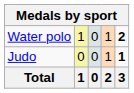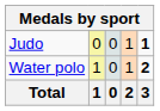rows swapped: Judo <-> Water polo
